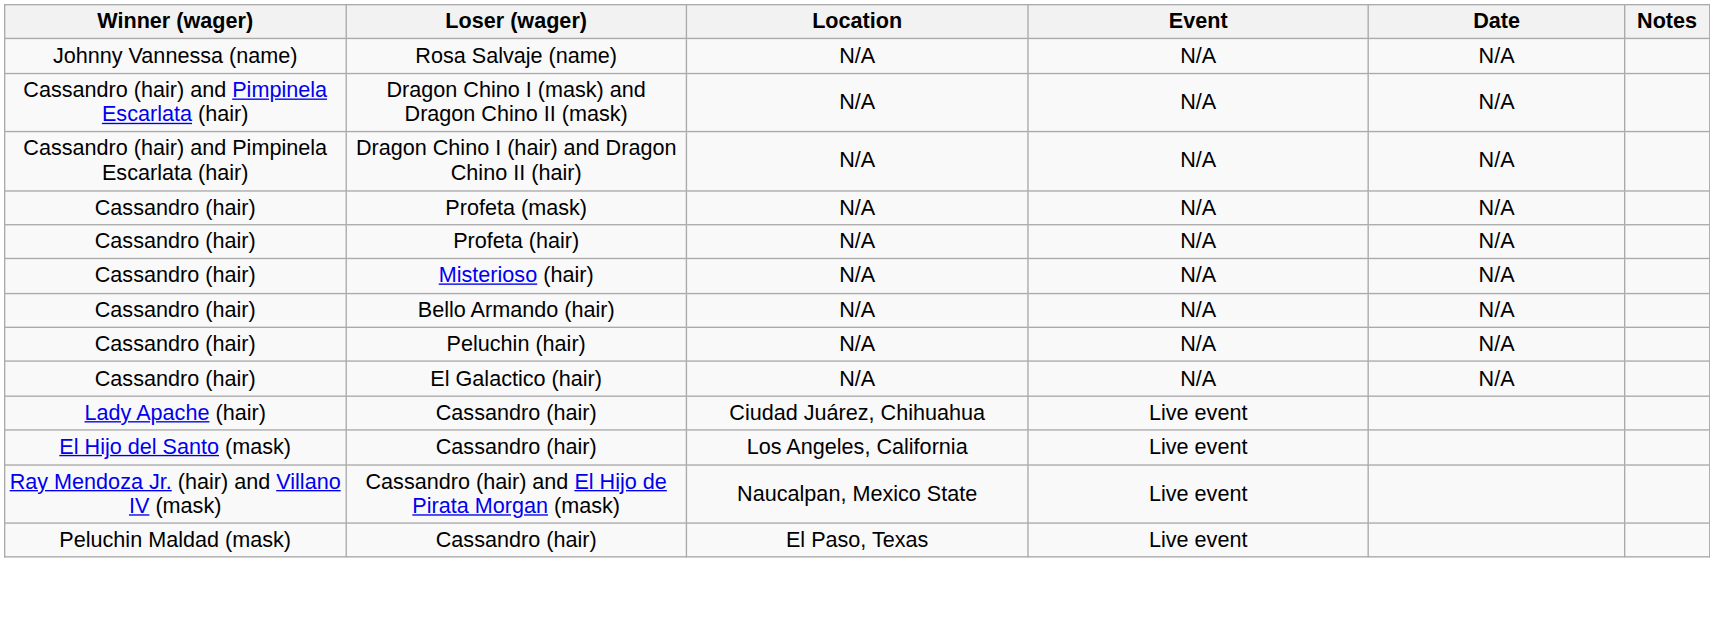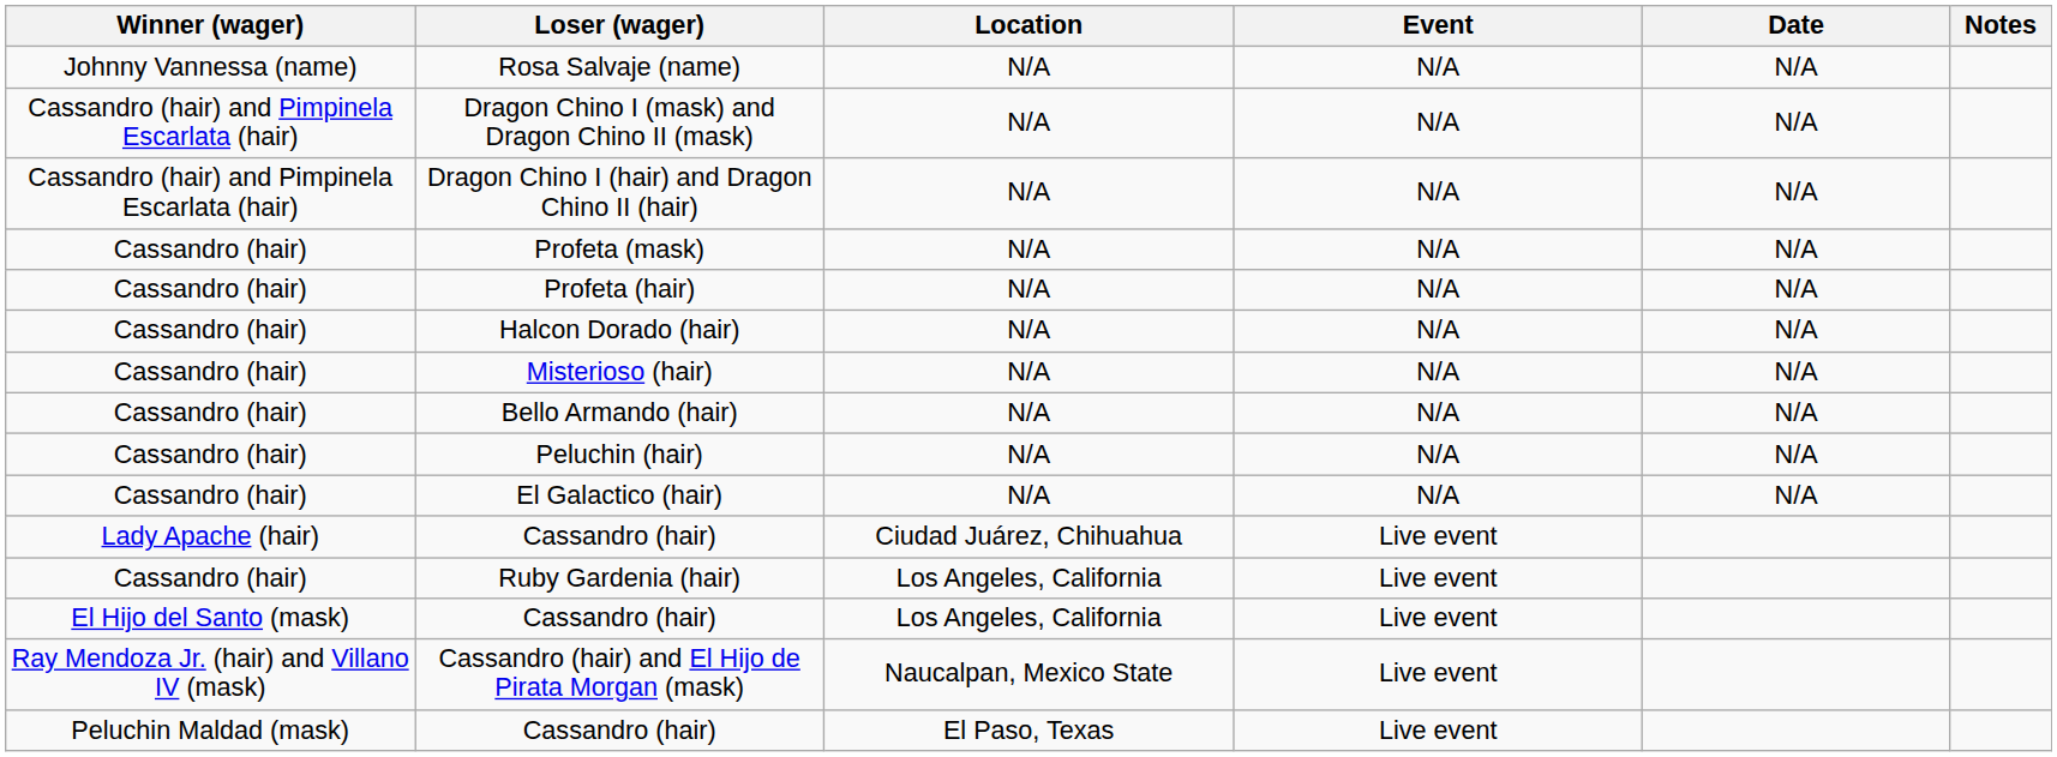+ row: Cassandro (hair) | Halcon Dorado (hair) | N/A | N/A | N/A
+ row: Cassandro (hair) | Ruby Gardenia (hair) | Los Angeles, California | Live event
